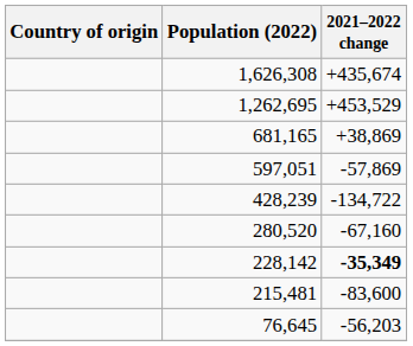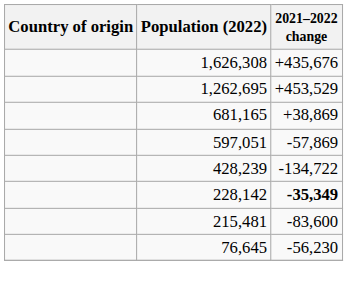1,626,308 | 2021–2022 change: +435,674 -> +435,676
- row: 280,520 | -67,160
76,645 | 2021–2022 change: -56,203 -> -56,230
